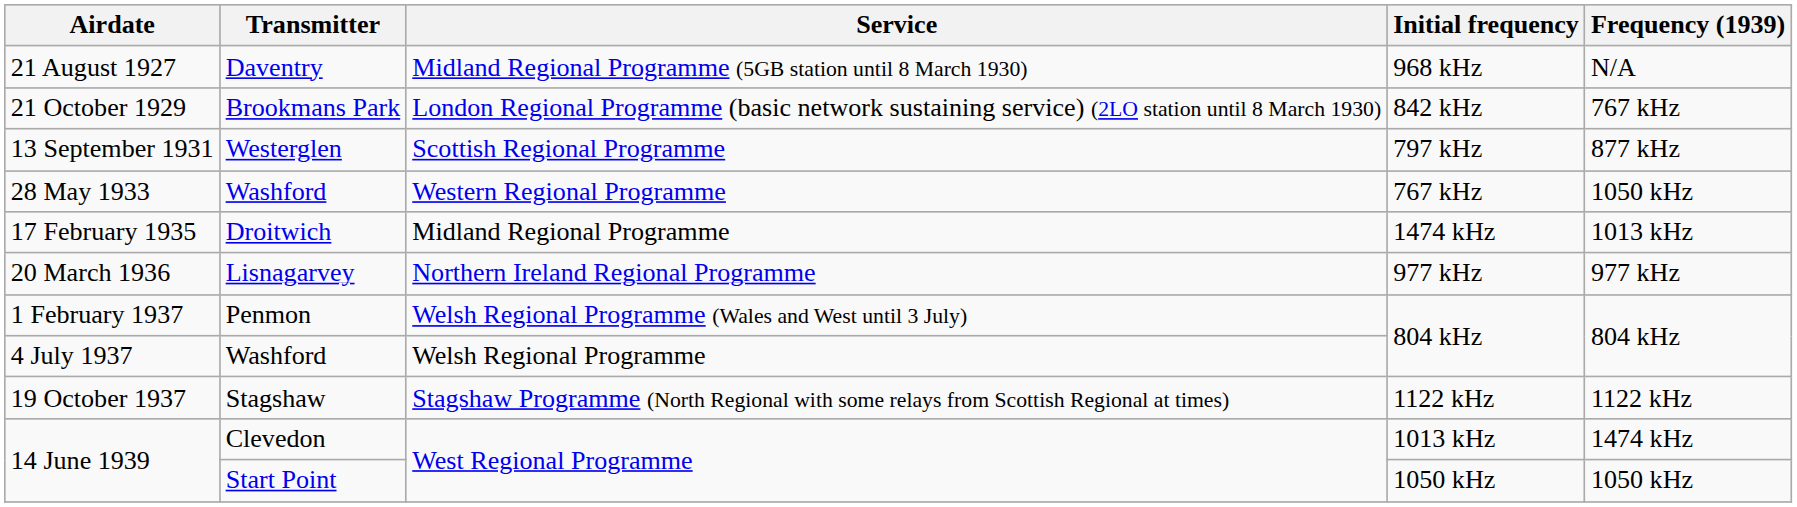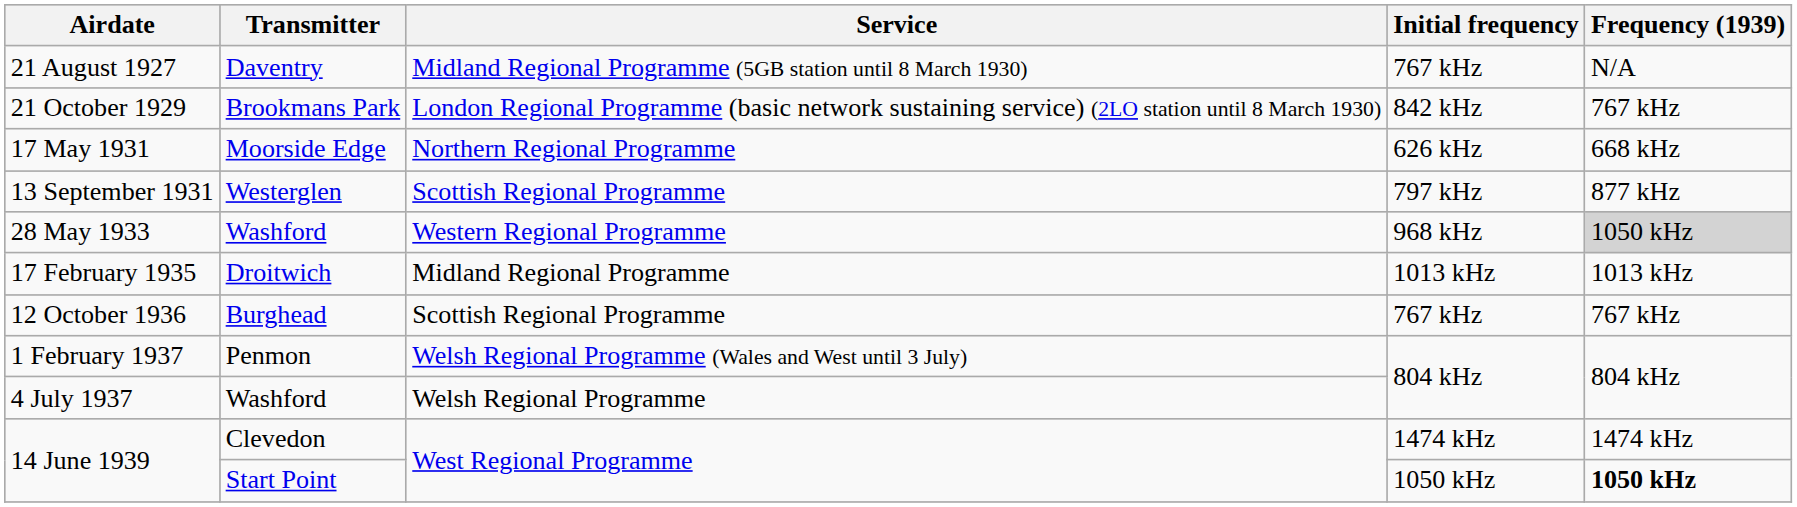21 August 1927 | Initial frequency: 968 kHz -> 767 kHz
+ row: 17 May 1931 | Moorside Edge | Northern Regional Programme | 626 kHz | 668 kHz
28 May 1933 | Initial frequency: 767 kHz -> 968 kHz
28 May 1933 | Frequency (1939): no background -> lightgrey background
17 February 1935 | Initial frequency: 1474 kHz -> 1013 kHz
- row: 20 March 1936 | Lisnagarvey | Northern Ireland Regional Programme | 977 kHz | 977 kHz
+ row: 12 October 1936 | Burghead | Scottish Regional Programme | 767 kHz | 767 kHz
- row: 19 October 1937 | Stagshaw | Stagshaw Programme (North Regional with some relays from Scottish Regional at times) | 1122 kHz | 1122 kHz
14 June 1939 / Clevedon | Initial frequency: 1013 kHz -> 1474 kHz
14 June 1939 / Start Point | Frequency (1939): normal -> bold
